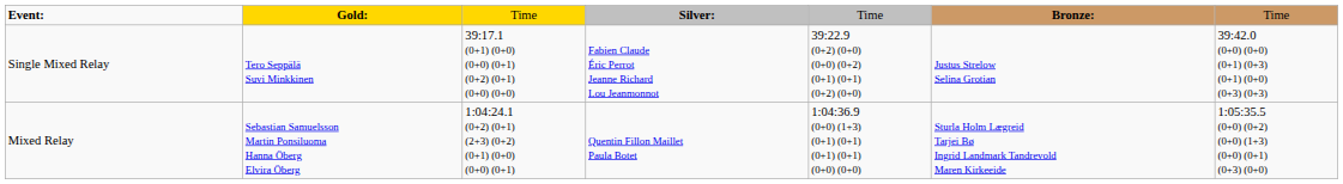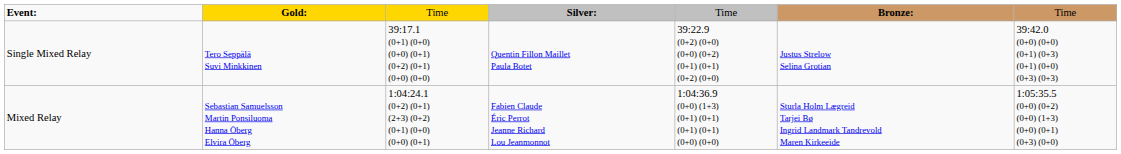Single Mixed Relay | column 4: Fabien Claude Éric Perrot Jeanne Richard Lou Jeanmonnot -> Quentin Fillon Maillet Paula Botet
Mixed Relay | column 4: Quentin Fillon Maillet Paula Botet -> Fabien Claude Éric Perrot Jeanne Richard Lou Jeanmonnot
